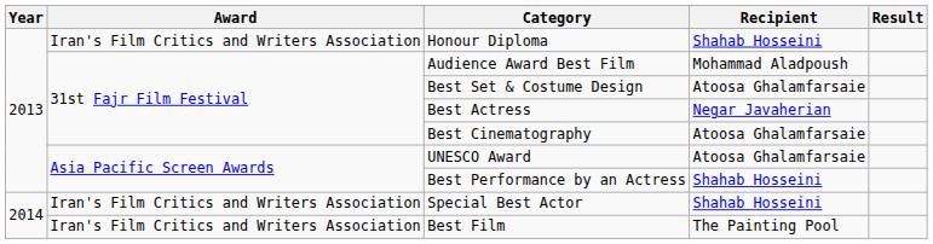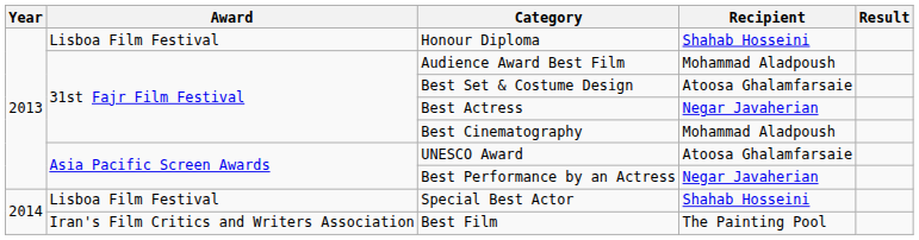Honour Diploma | Award: Iran's Film Critics and Writers Association -> Lisboa Film Festival
Best Cinematography | Recipient: Atoosa Ghalamfarsaie -> Mohammad Aladpoush
Best Performance by an Actress | Recipient: Shahab Hosseini -> Negar Javaherian
Special Best Actor | Award: Iran's Film Critics and Writers Association -> Lisboa Film Festival
